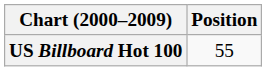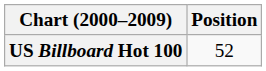US Billboard Hot 100 | Position: 55 -> 52
